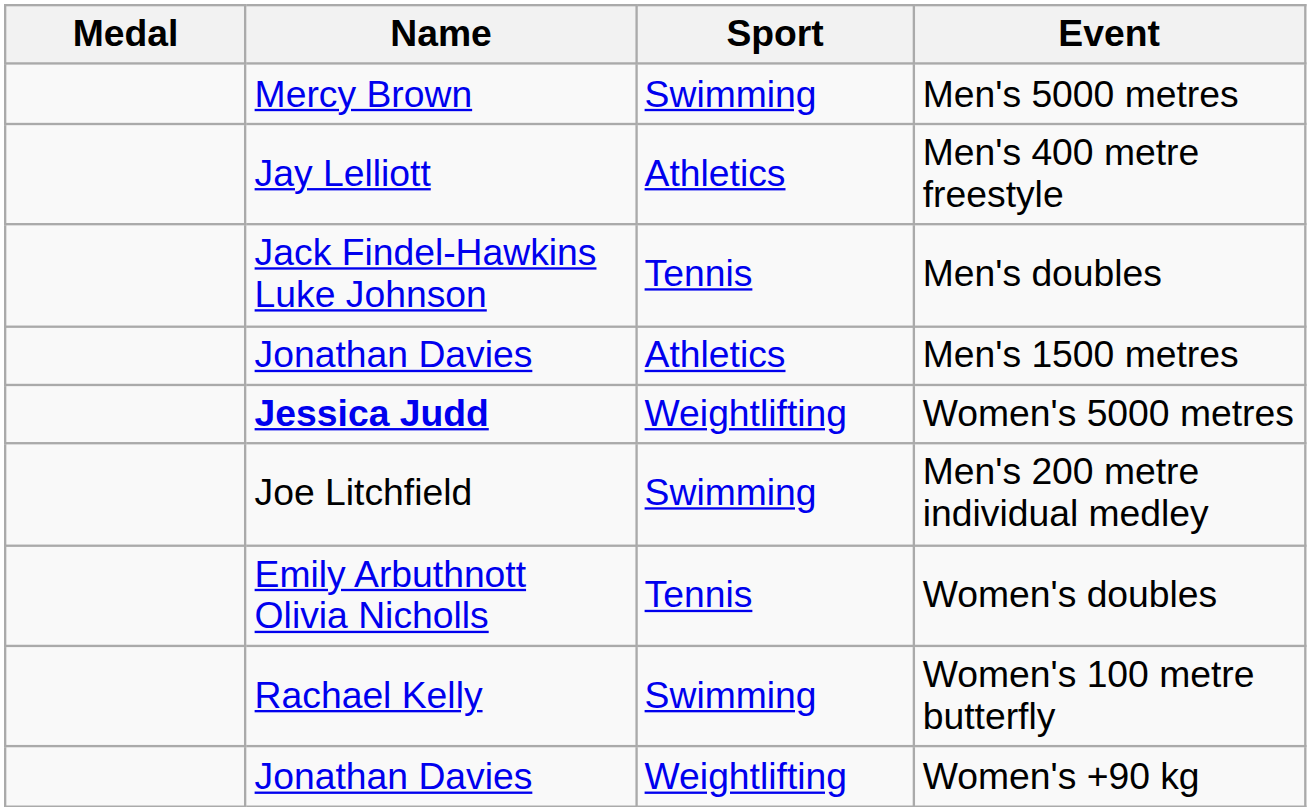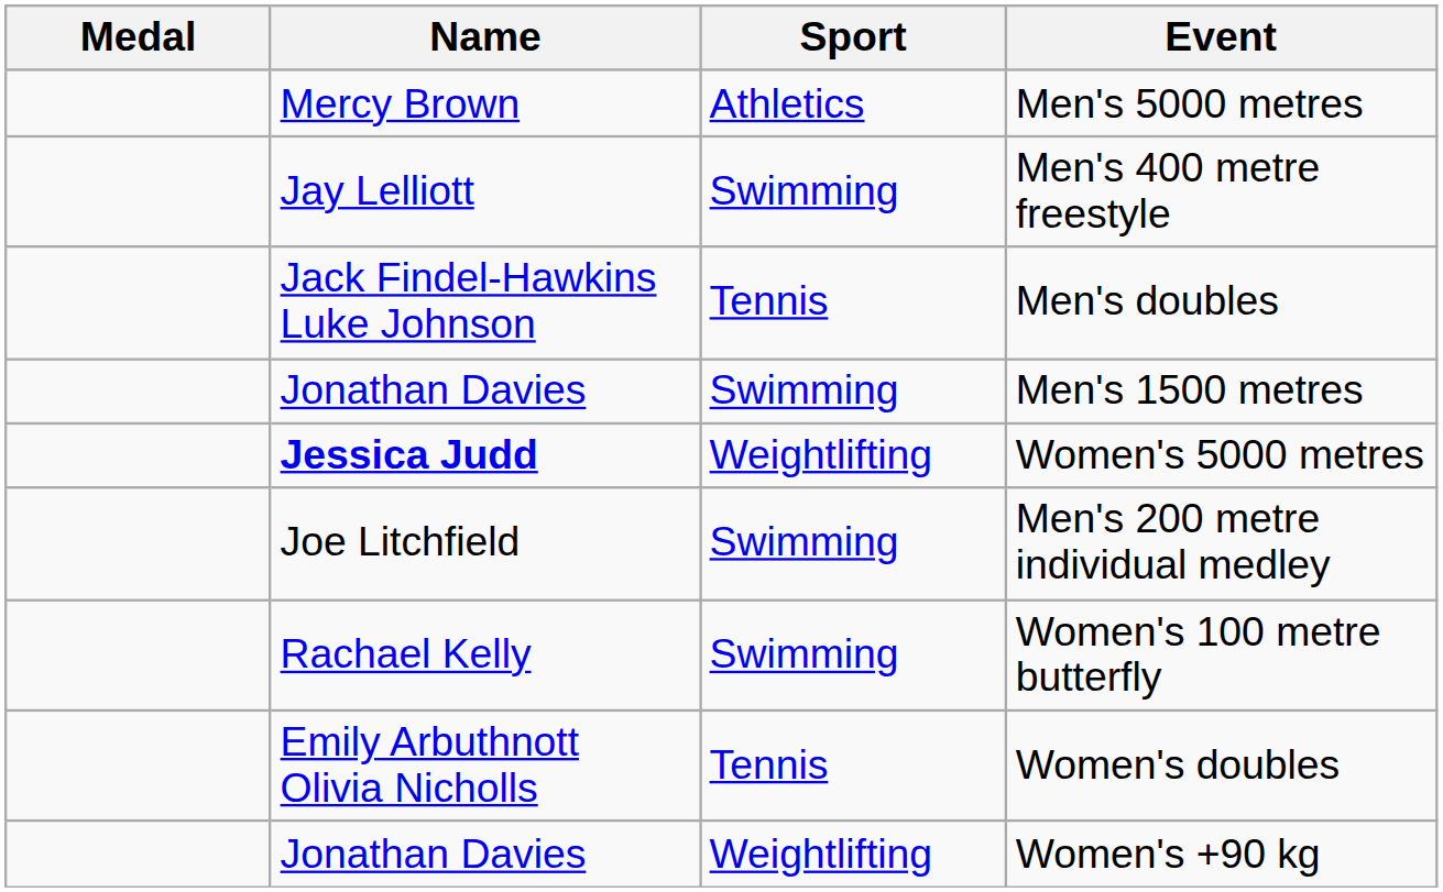Men's 5000 metres | Sport: Swimming -> Athletics
Men's 400 metre freestyle | Sport: Athletics -> Swimming
Men's 1500 metres | Sport: Athletics -> Swimming
rows swapped: Women's 100 metre butterfly <-> Women's doubles
